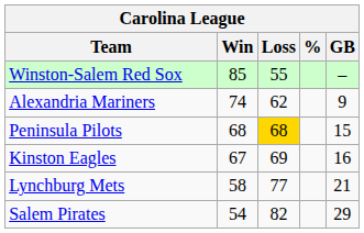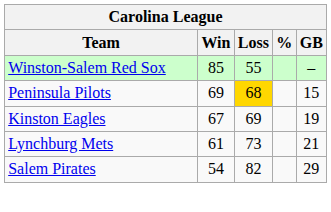- row: Alexandria Mariners | 74 | 62 | 9
Peninsula Pilots | Win: 68 -> 69
Kinston Eagles | GB: 16 -> 19
Lynchburg Mets | Win: 58 -> 61
Lynchburg Mets | Loss: 77 -> 73
